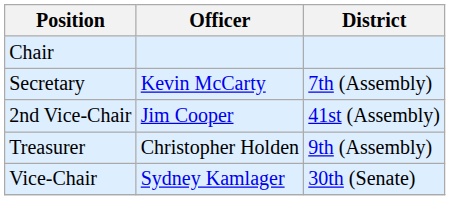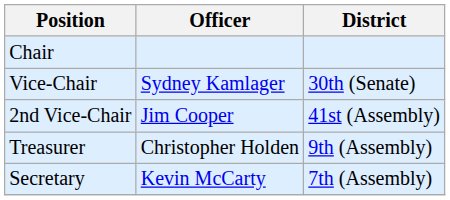rows swapped: Vice-Chair <-> Secretary
